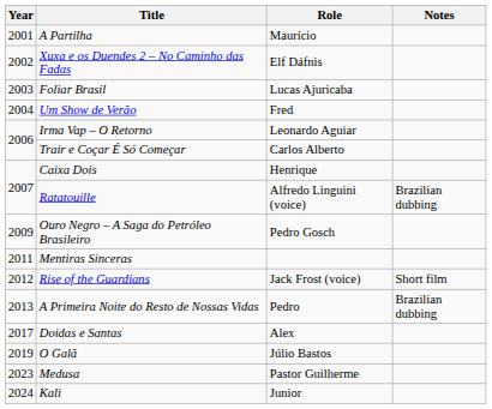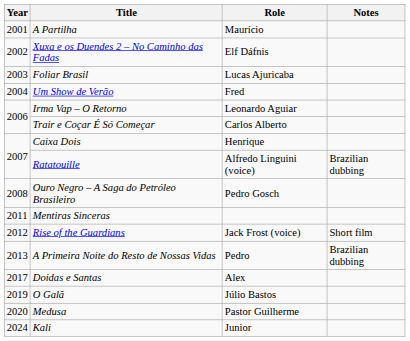Ouro Negro – A Saga do Petróleo Brasileiro | Year: 2009 -> 2008
Medusa | Year: 2023 -> 2020
